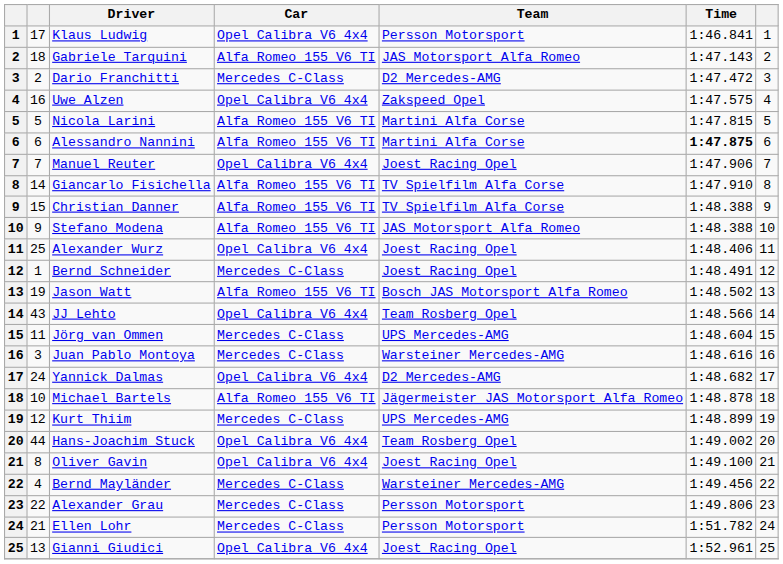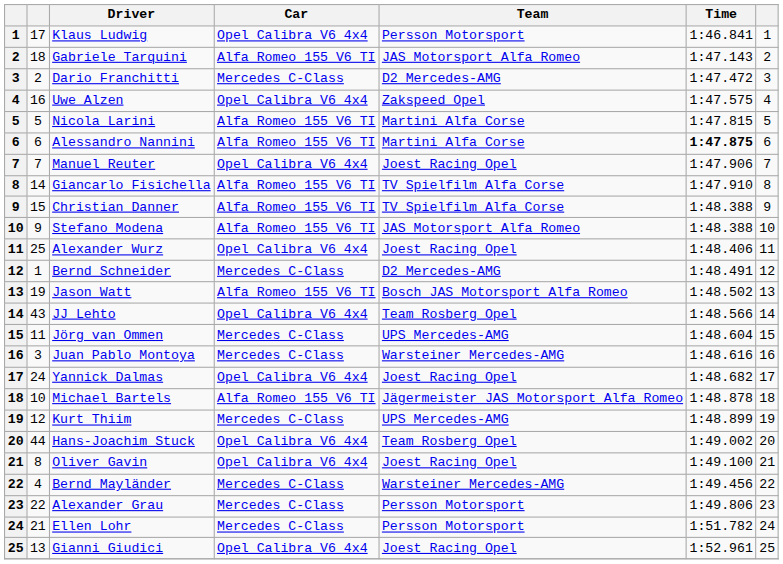Bernd Schneider | Team: Joest Racing Opel -> D2 Mercedes-AMG
Yannick Dalmas | Team: D2 Mercedes-AMG -> Joest Racing Opel
